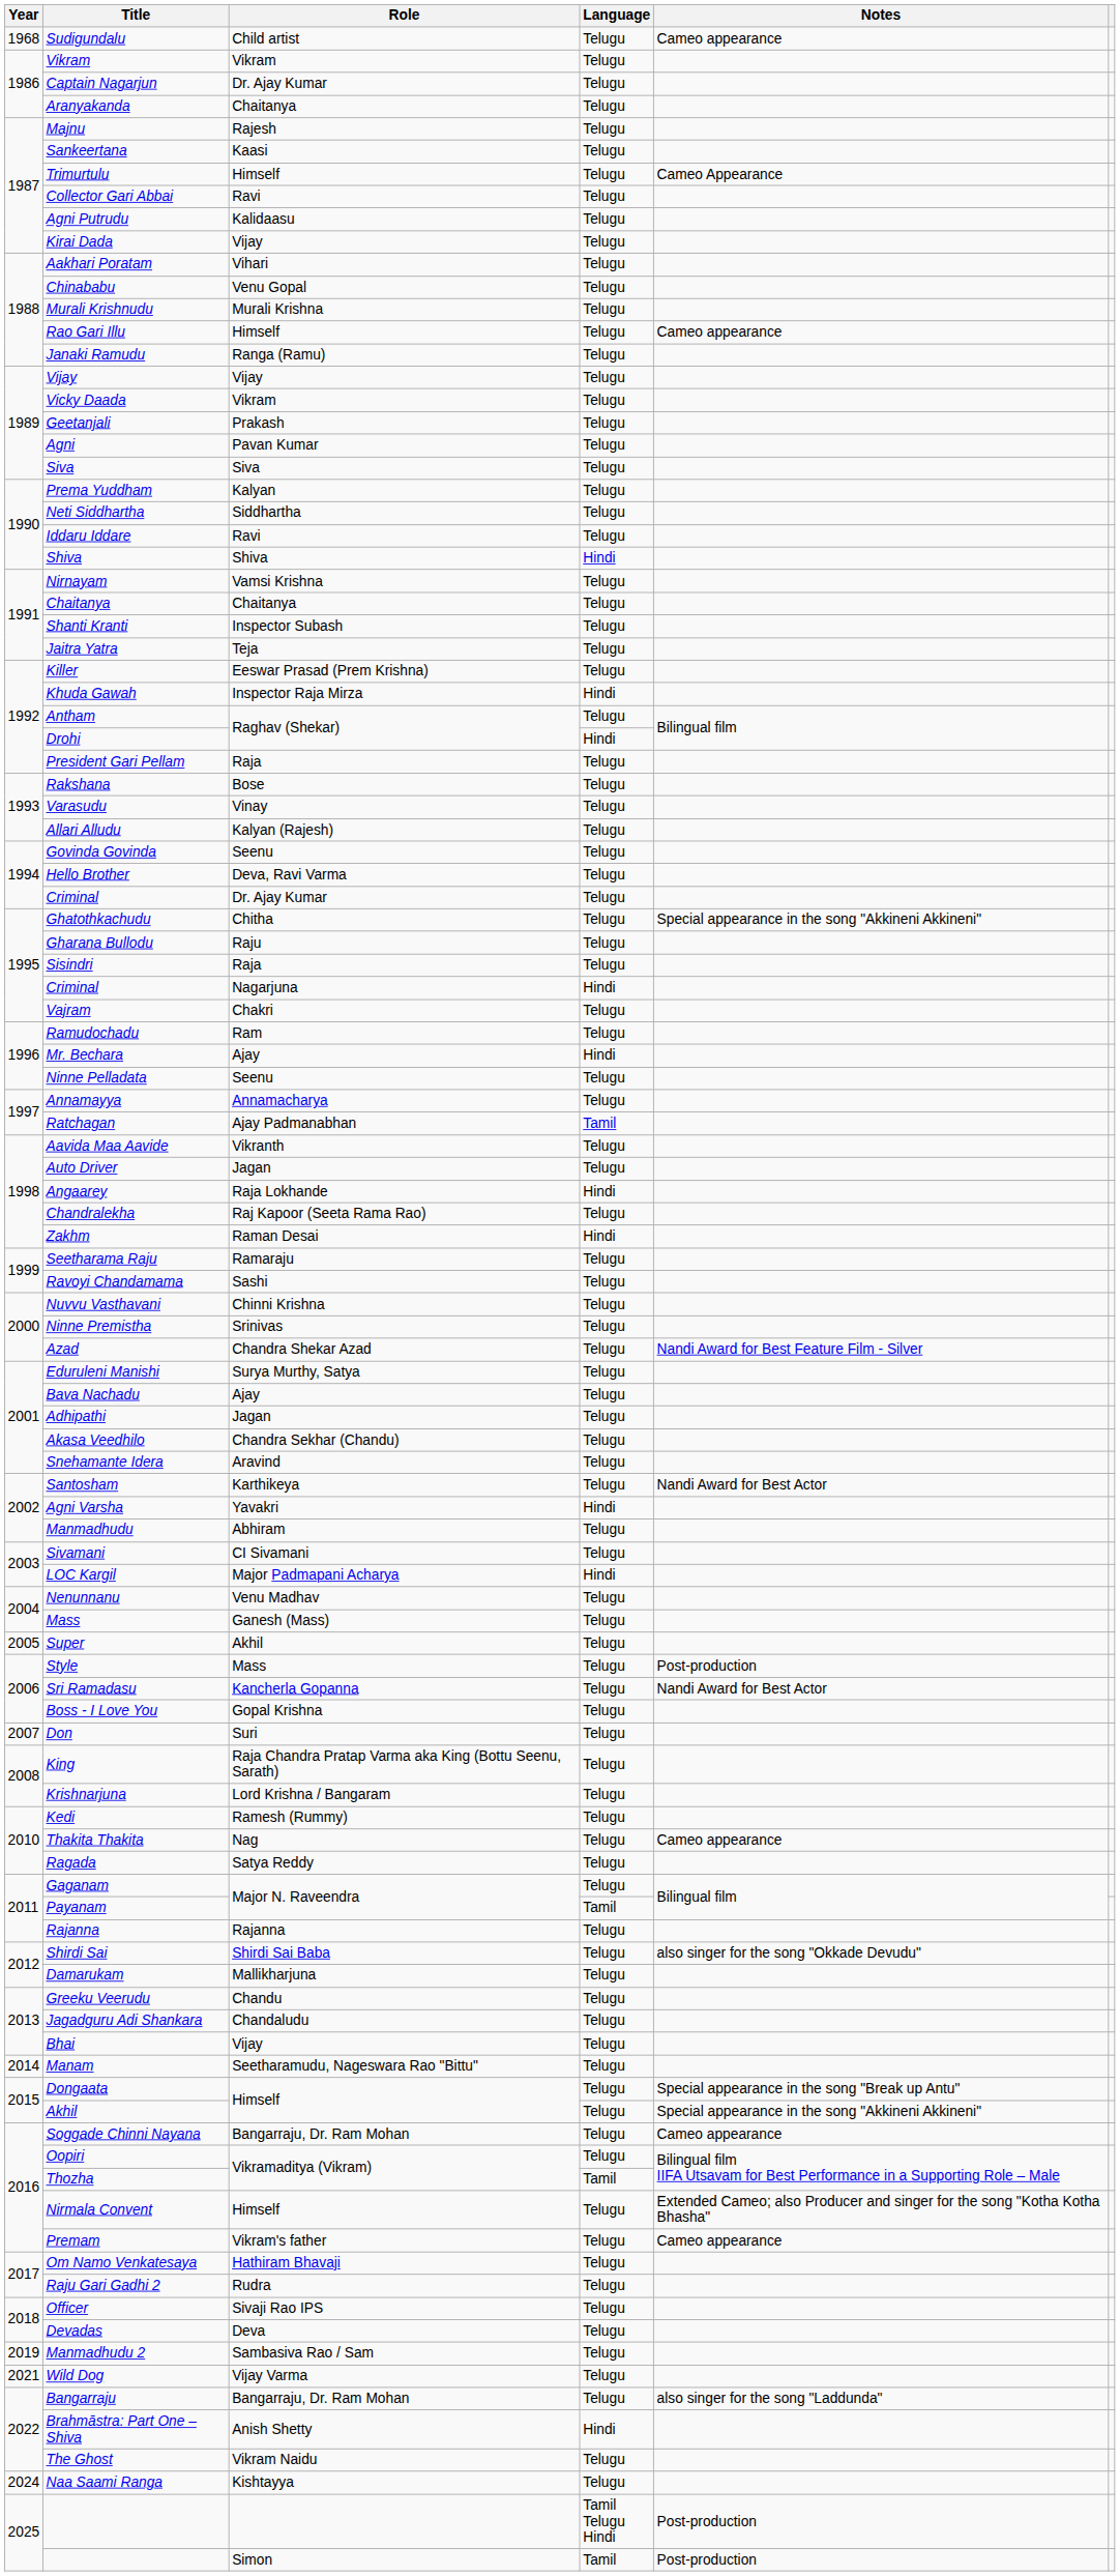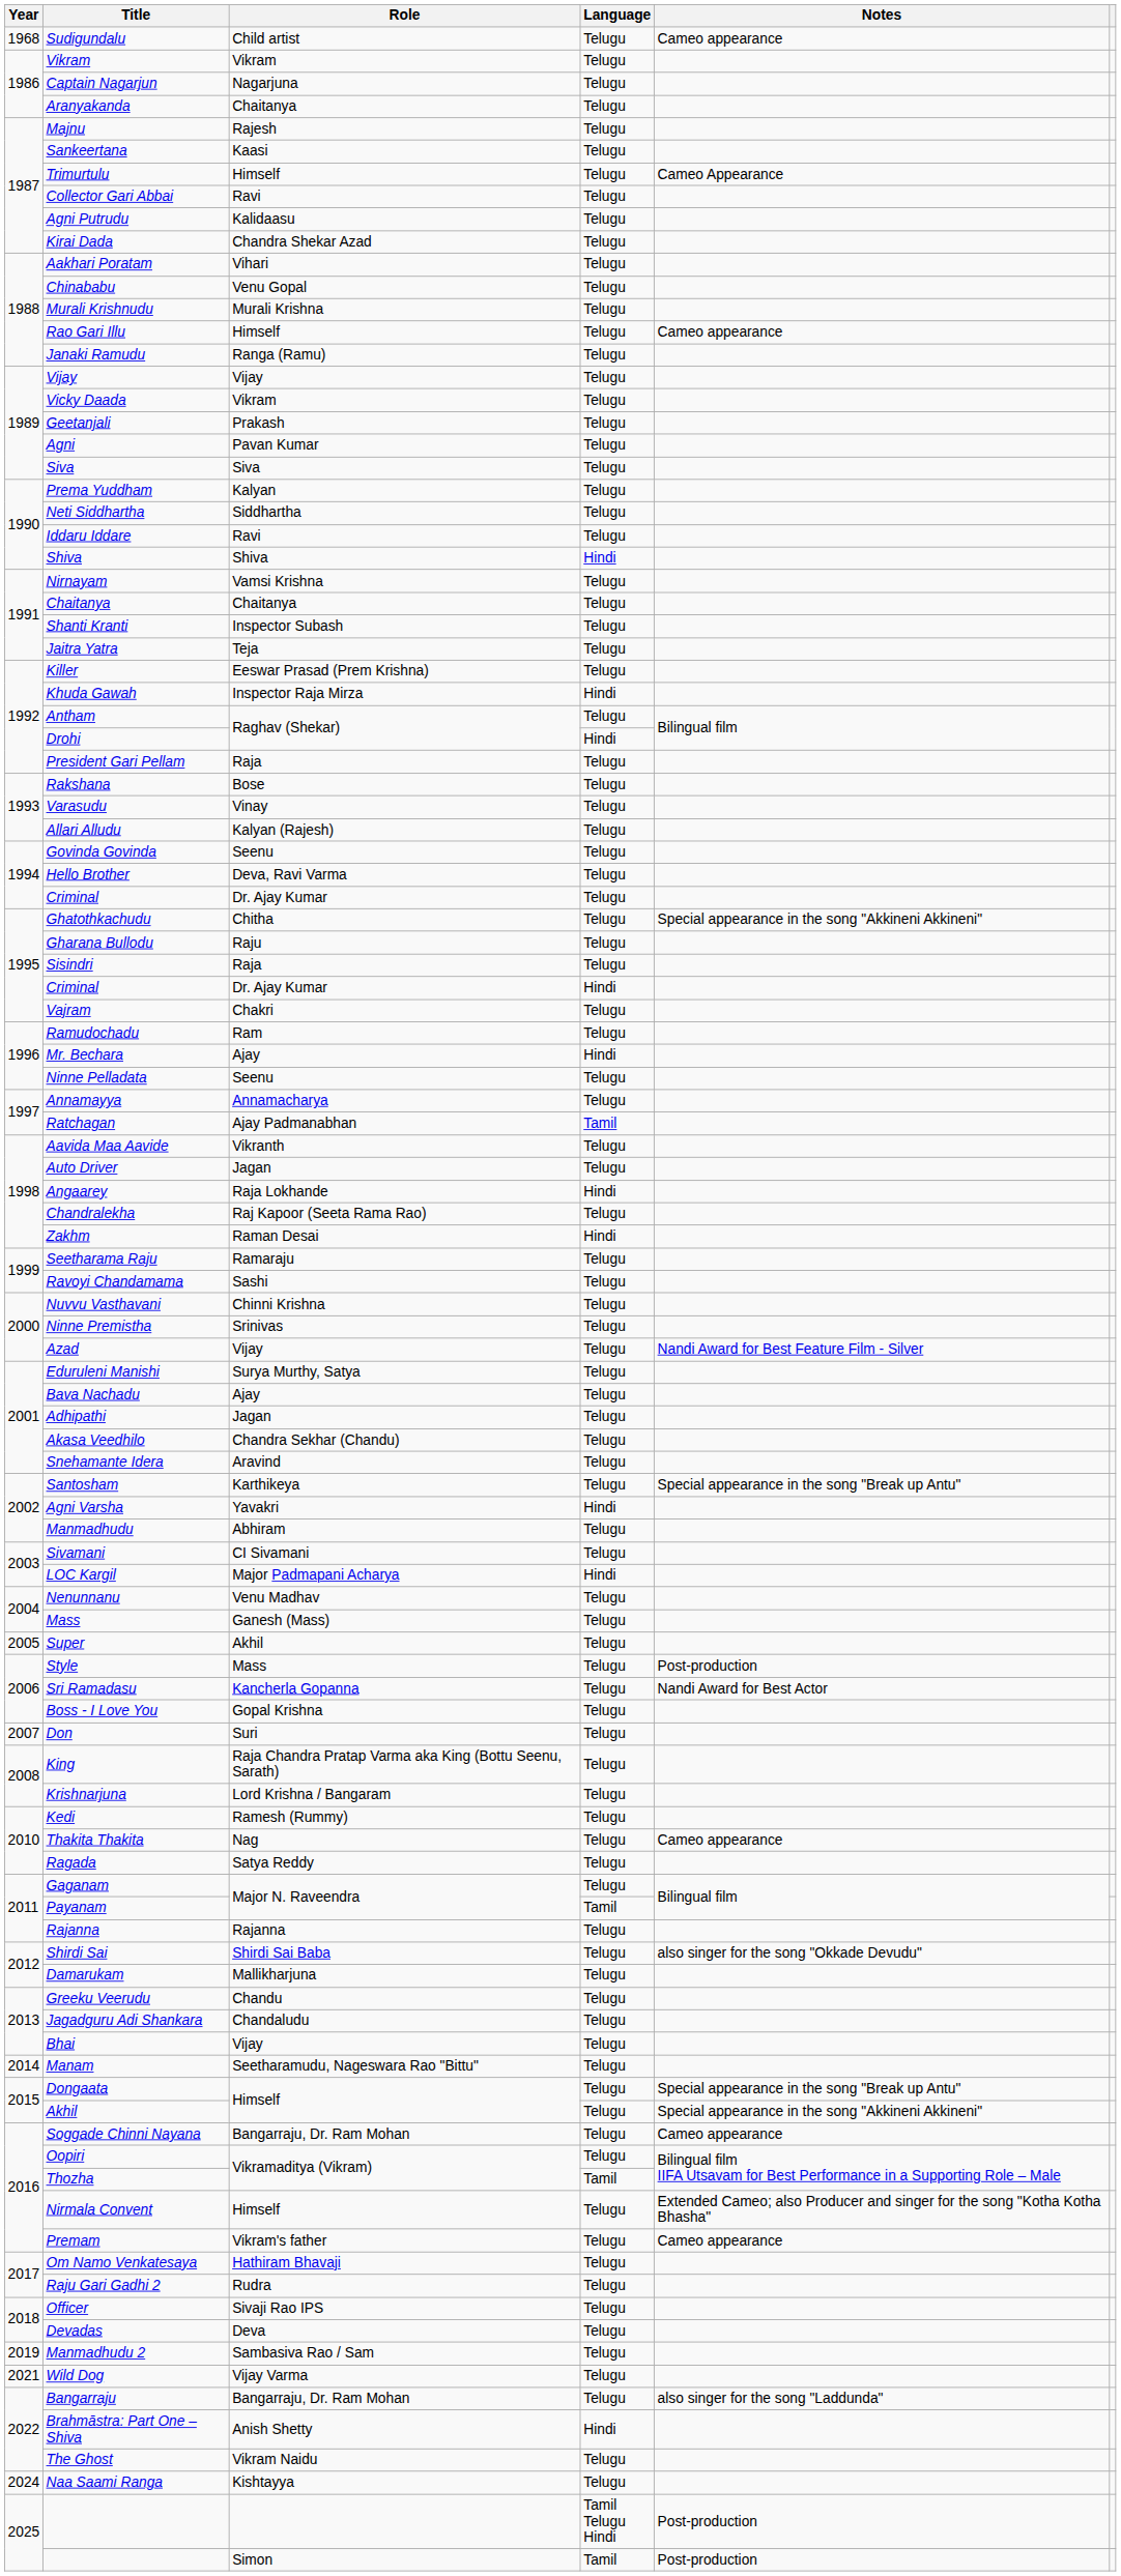Captain Nagarjun | Role: Dr. Ajay Kumar -> Nagarjuna
Kirai Dada | Role: Vijay -> Chandra Shekar Azad
Criminal / Hindi | Role: Nagarjuna -> Dr. Ajay Kumar
Azad | Role: Chandra Shekar Azad -> Vijay
Santosham | Notes: Nandi Award for Best Actor -> Special appearance in the song "Break up Antu"
